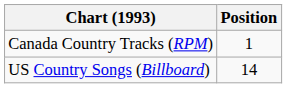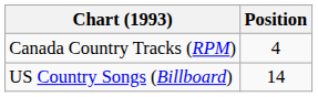Canada Country Tracks (RPM) | Position: 1 -> 4
